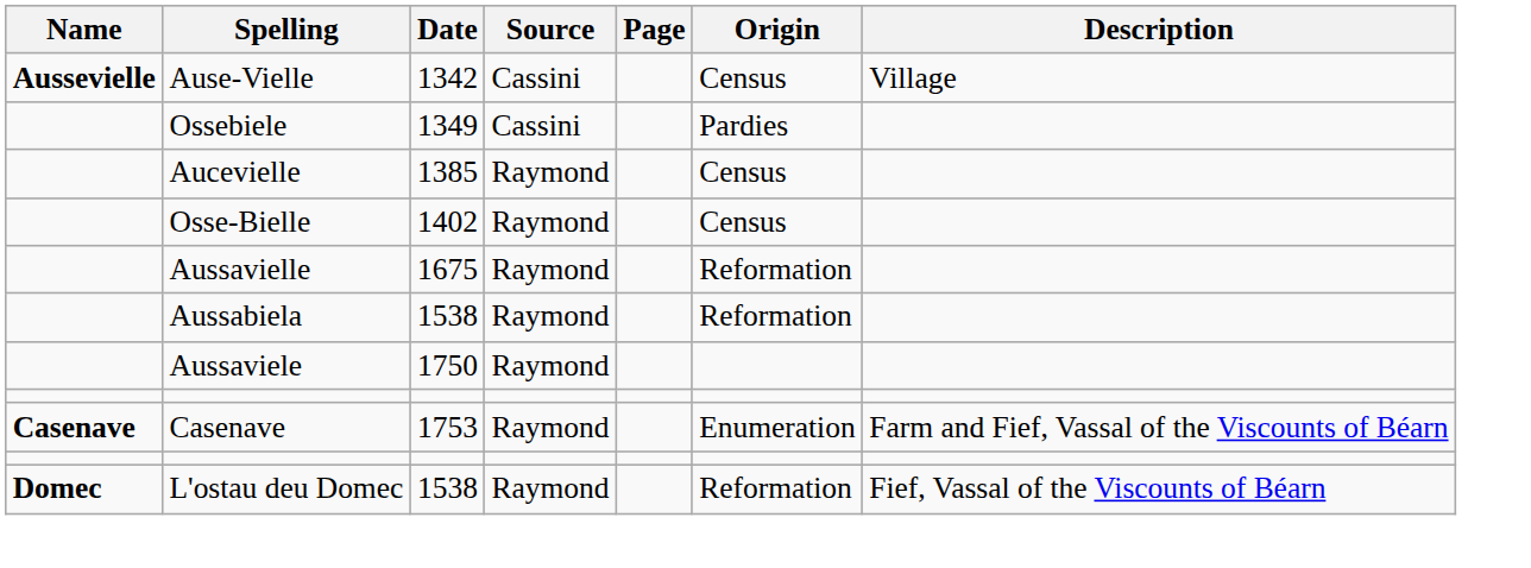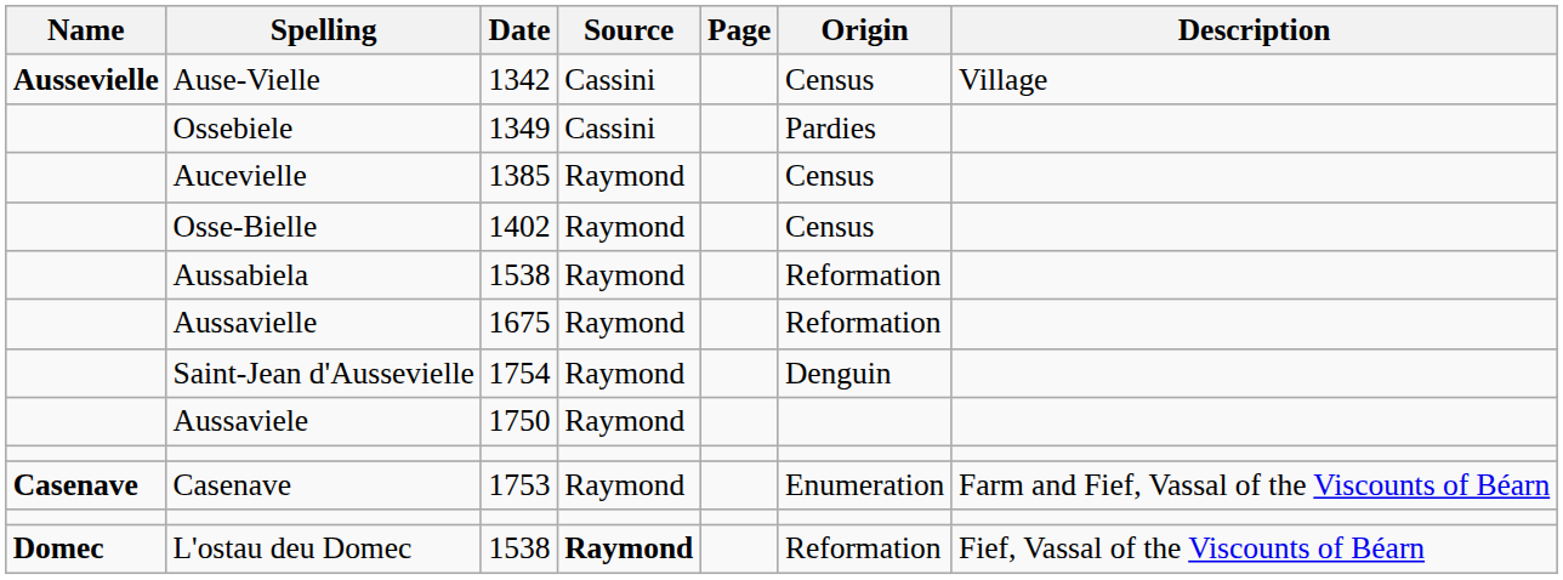rows swapped: Aussabiela <-> Aussavielle
+ row: Saint-Jean d'Aussevielle | 1754 | Raymond | Denguin
L'ostau deu Domec | Source: normal -> bold
